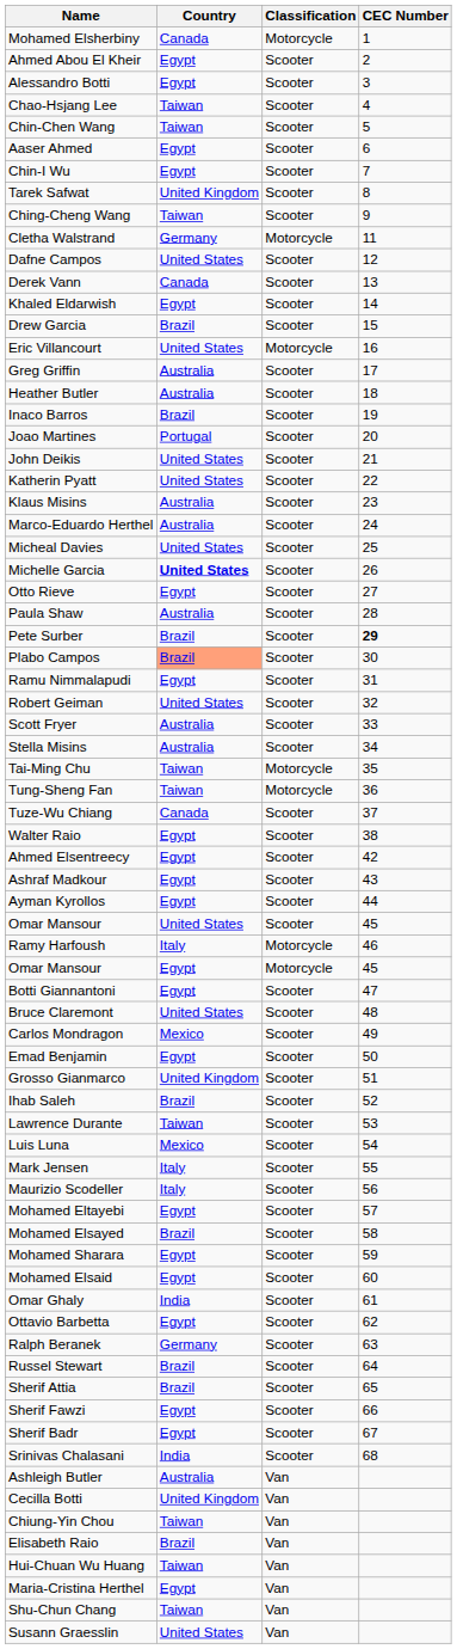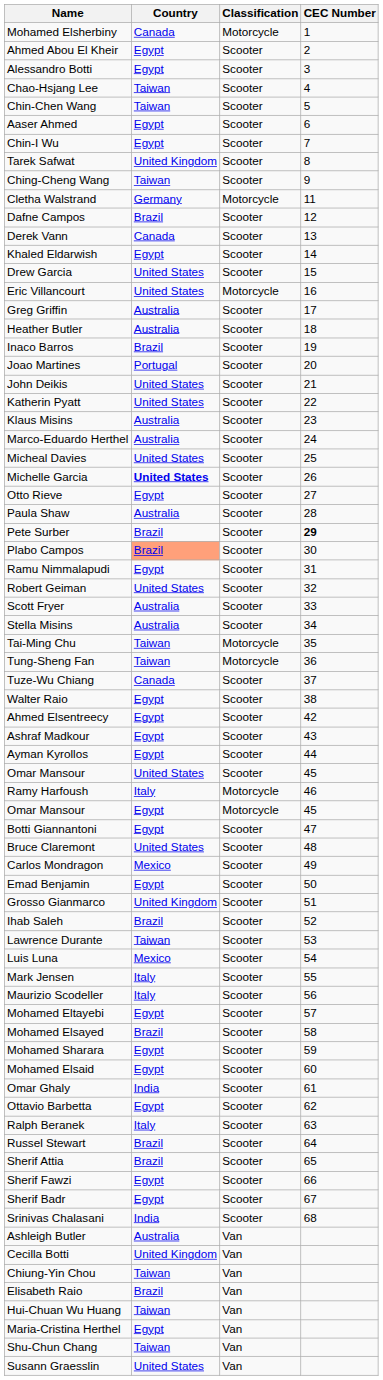Dafne Campos | Country: United States -> Brazil
Drew Garcia | Country: Brazil -> United States
Ralph Beranek | Country: Germany -> Italy
